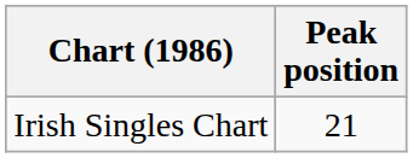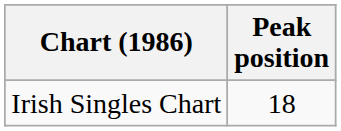Irish Singles Chart | Peak position: 21 -> 18
